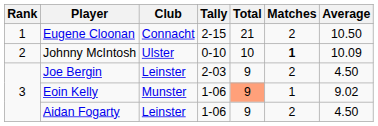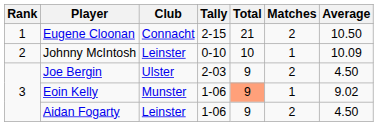Johnny McIntosh | Club: Ulster -> Leinster
Johnny McIntosh | Matches: bold -> normal
Joe Bergin | Club: Leinster -> Ulster
